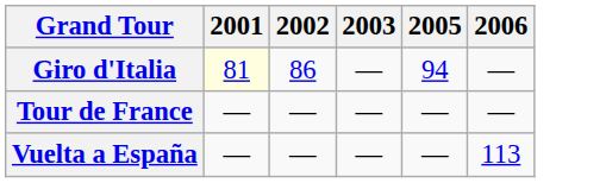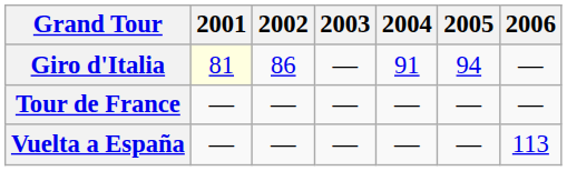+ column: 2004 | 91 | — | —
